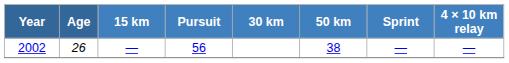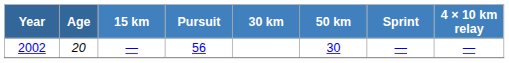2002 | Age: 26 -> 20
2002 | 50 km: 38 -> 30
